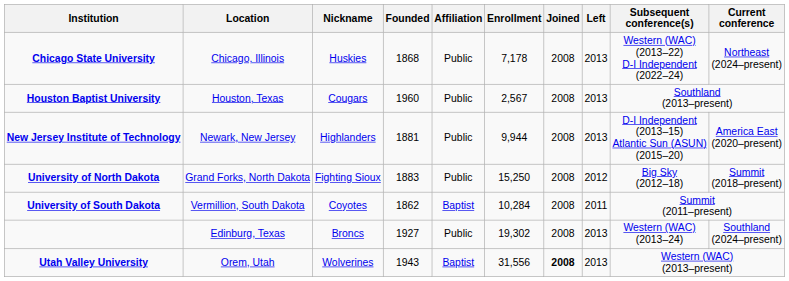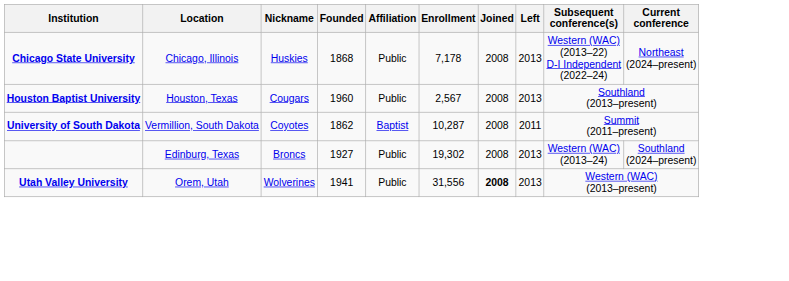- row: New Jersey Institute of Technology | Newark, New Jersey | Highlanders | 1881 | Public | 9,944 | 2008 | 2013 | D-I Independent (2013–15) Atlantic Sun (ASUN) (2015–20) | America East (2020–present)
- row: University of North Dakota | Grand Forks, North Dakota | Fighting Sioux | 1883 | Public | 15,250 | 2008 | 2012 | Big Sky (2012–18) | Summit (2018–present)
University of South Dakota | Enrollment: 10,284 -> 10,287
Utah Valley University | Founded: 1943 -> 1941
Utah Valley University | Affiliation: Baptist -> Public
